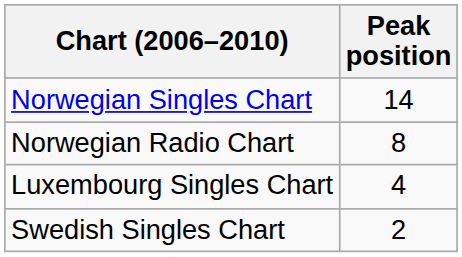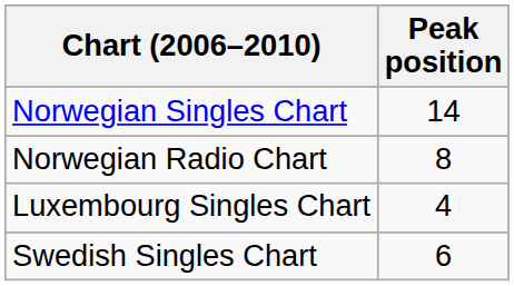Swedish Singles Chart | Peak position: 2 -> 6
